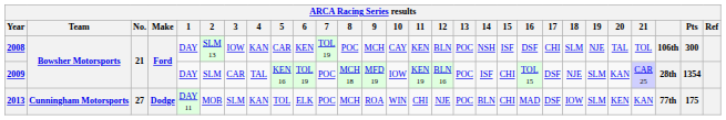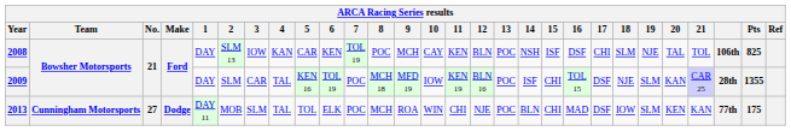2008 | Pts: 300 -> 825
2009 | Pts: 1354 -> 1355
2013 | 4: KAN -> TAL
